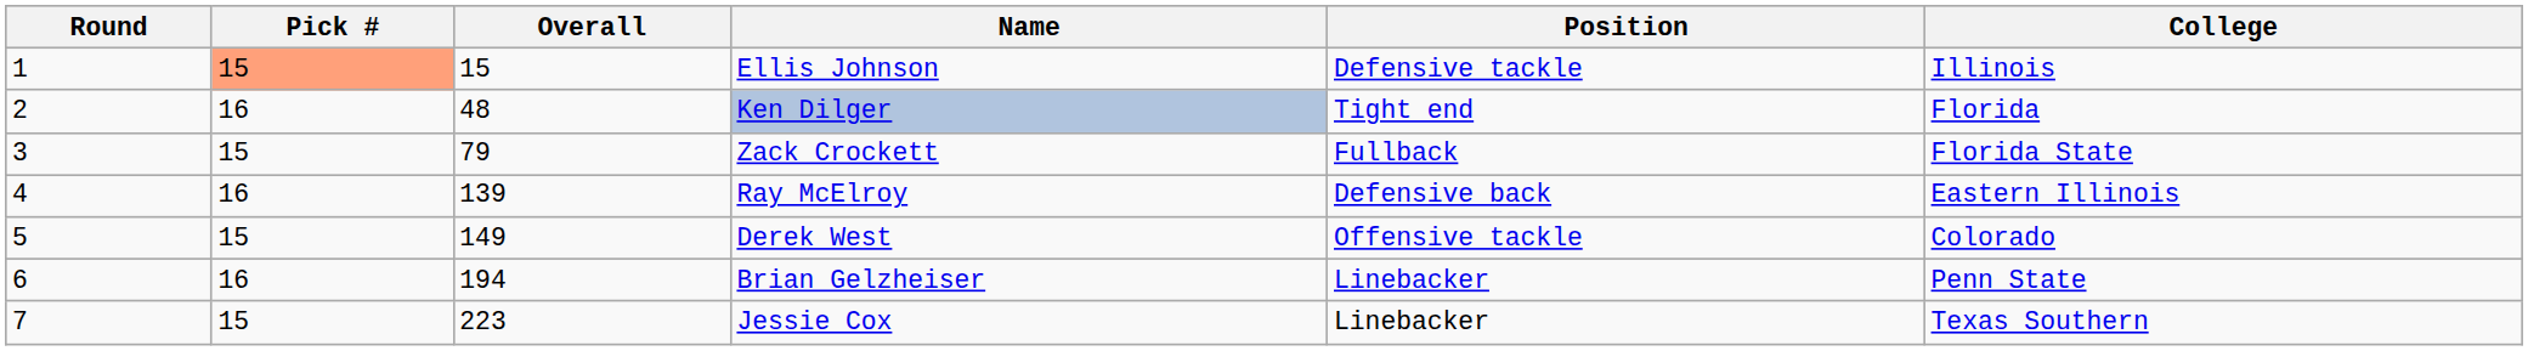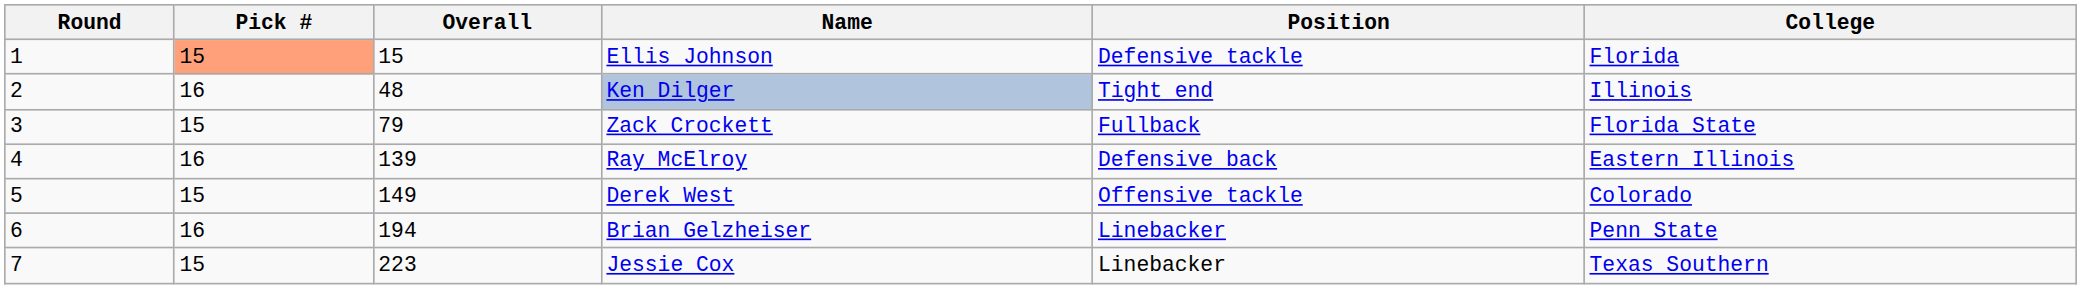Ellis Johnson | College: Illinois -> Florida
Ken Dilger | College: Florida -> Illinois
